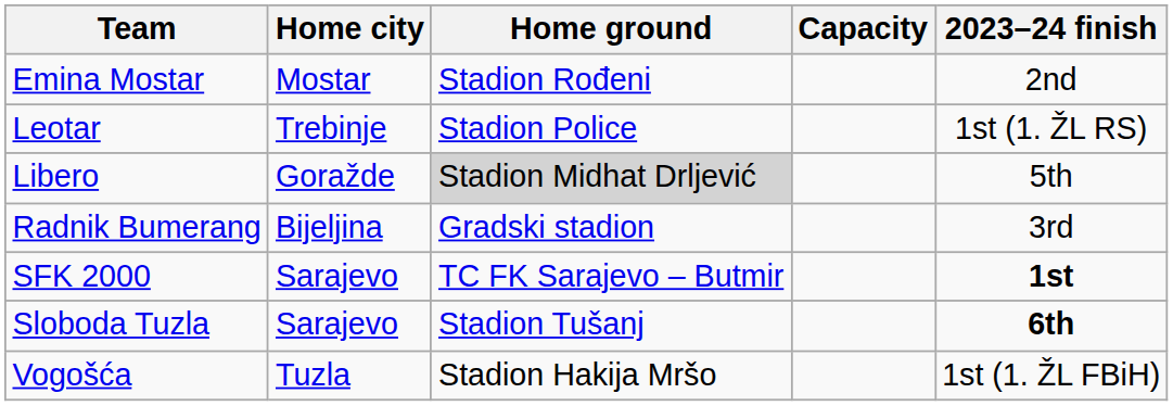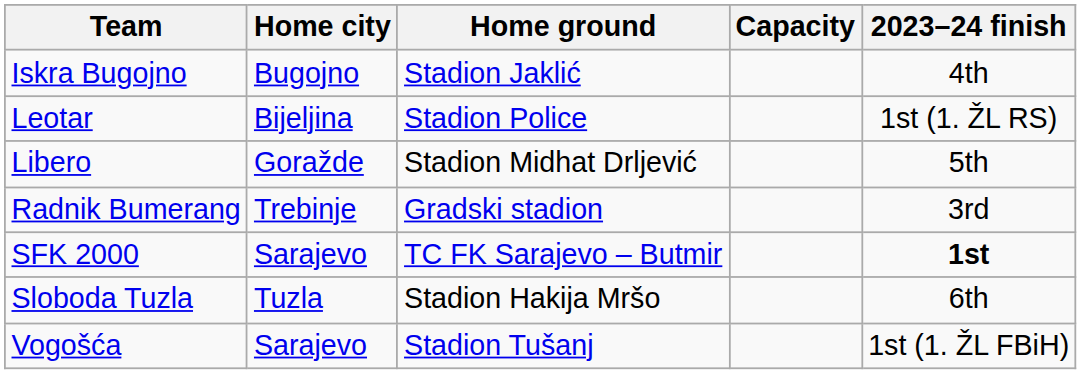- row: Emina Mostar | Mostar | Stadion Rođeni | 2nd
+ row: Iskra Bugojno | Bugojno | Stadion Jaklić | 4th
Leotar | Home city: Trebinje -> Bijeljina
Libero | Home ground: lightgrey background -> no background
Radnik Bumerang | Home city: Bijeljina -> Trebinje
Sloboda Tuzla | Home city: Sarajevo -> Tuzla
Sloboda Tuzla | Home ground: Stadion Tušanj -> Stadion Hakija Mršo
Sloboda Tuzla | 2023–24 finish: bold -> normal
Vogošća | Home city: Tuzla -> Sarajevo
Vogošća | Home ground: Stadion Hakija Mršo -> Stadion Tušanj
